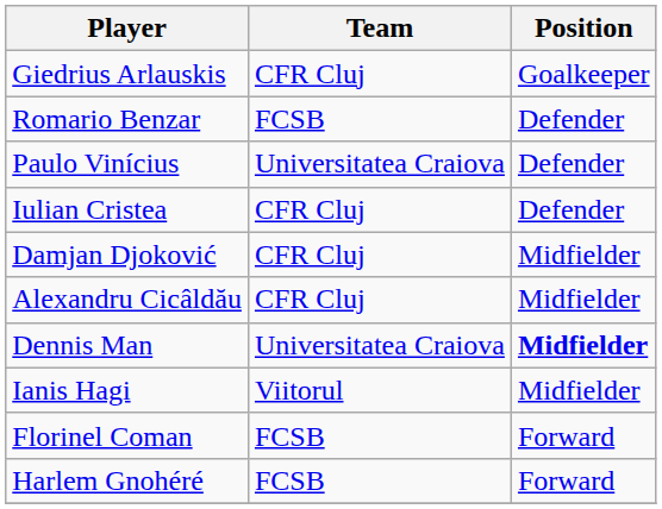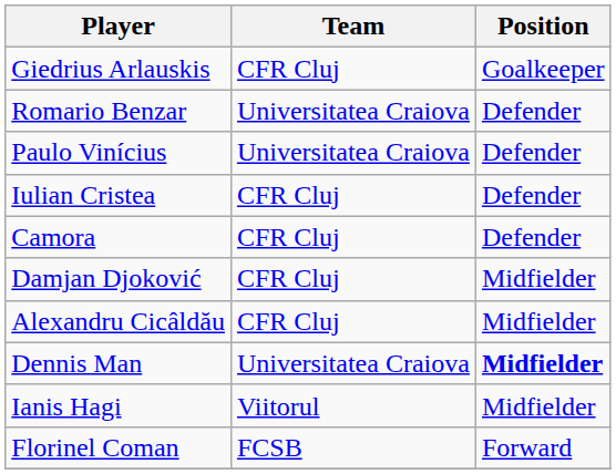Romario Benzar | Team: FCSB -> Universitatea Craiova
+ row: Camora | CFR Cluj | Defender
- row: Harlem Gnohéré | FCSB | Forward
